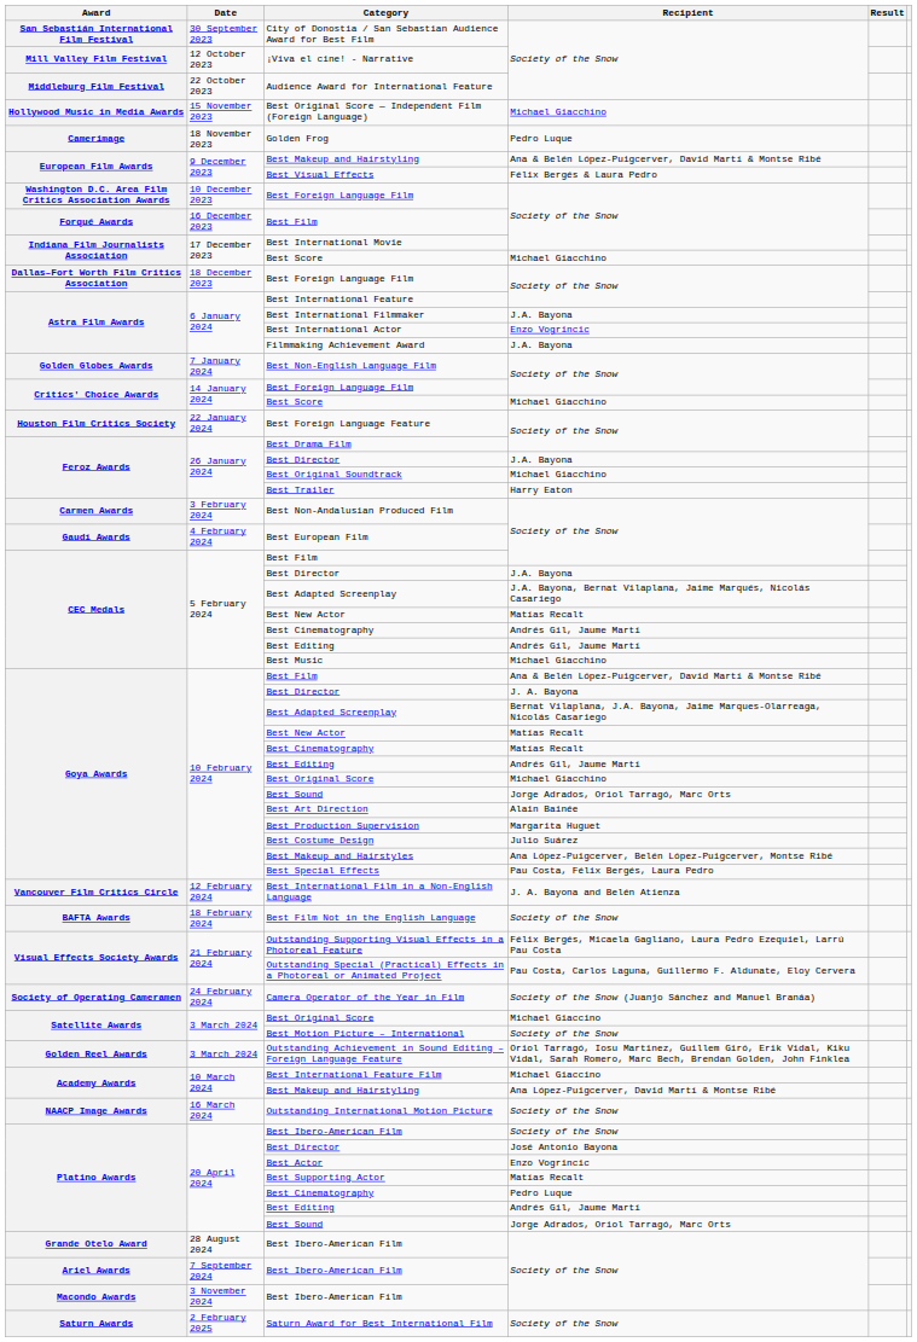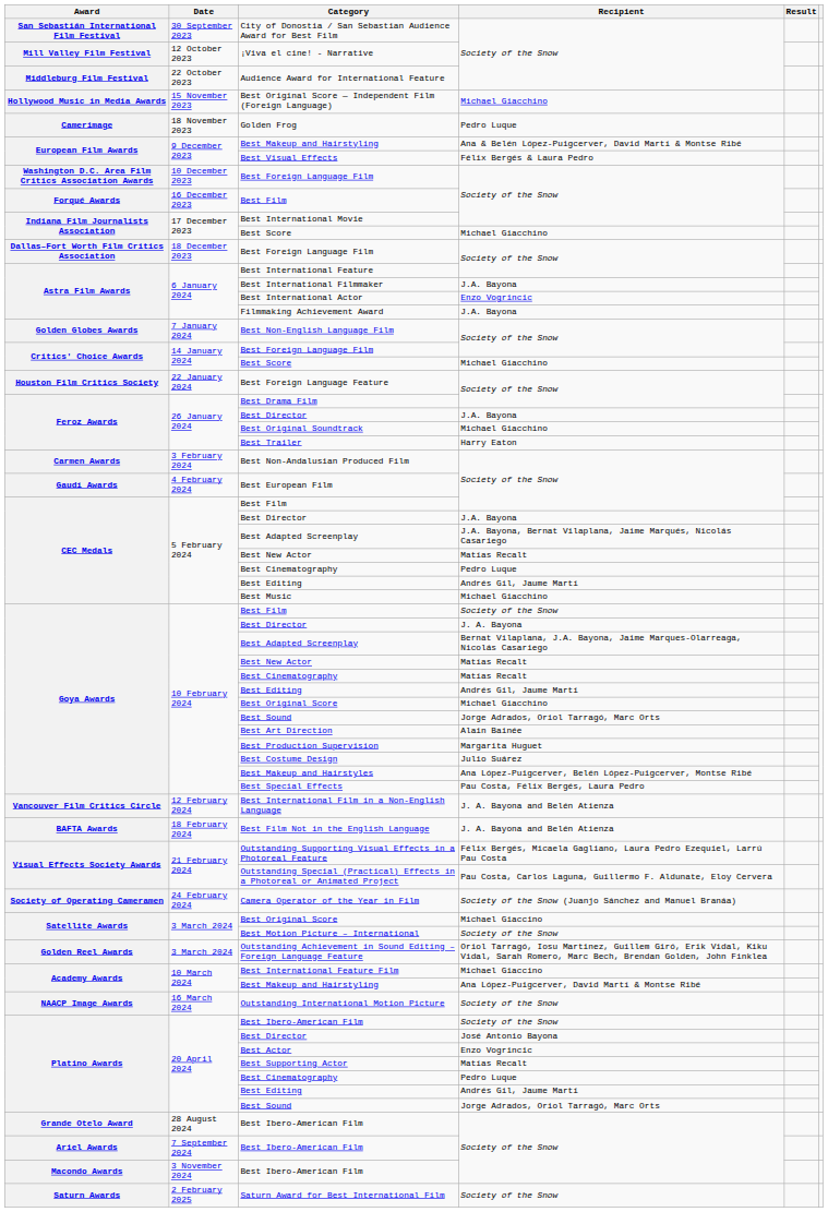CEC Medals / Best Cinematography | Recipient: Andrés Gil, Jaume Martí -> Pedro Luque
Goya Awards / Best Film | Recipient: Ana & Belén López-Puigcerver, David Martí & Montse Ribé -> Society of the Snow
Best Film Not in the English Language | Recipient: Society of the Snow -> J. A. Bayona and Belén Atienza
